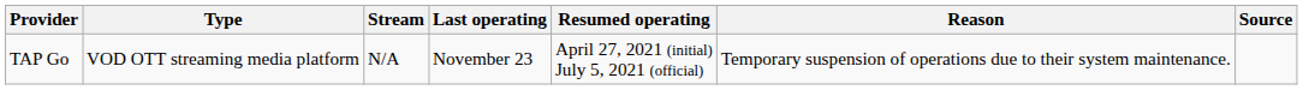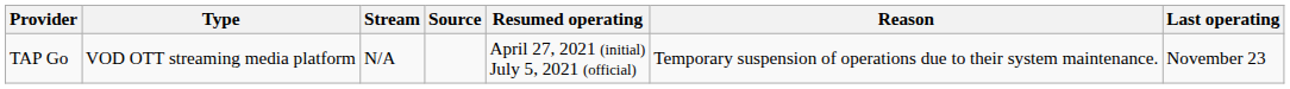columns swapped: Last operating <-> Source
